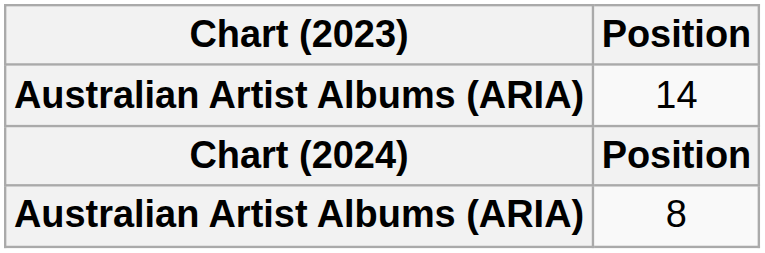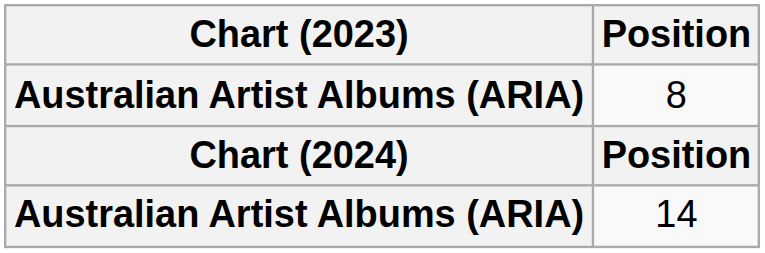rows swapped: 14 <-> 8
